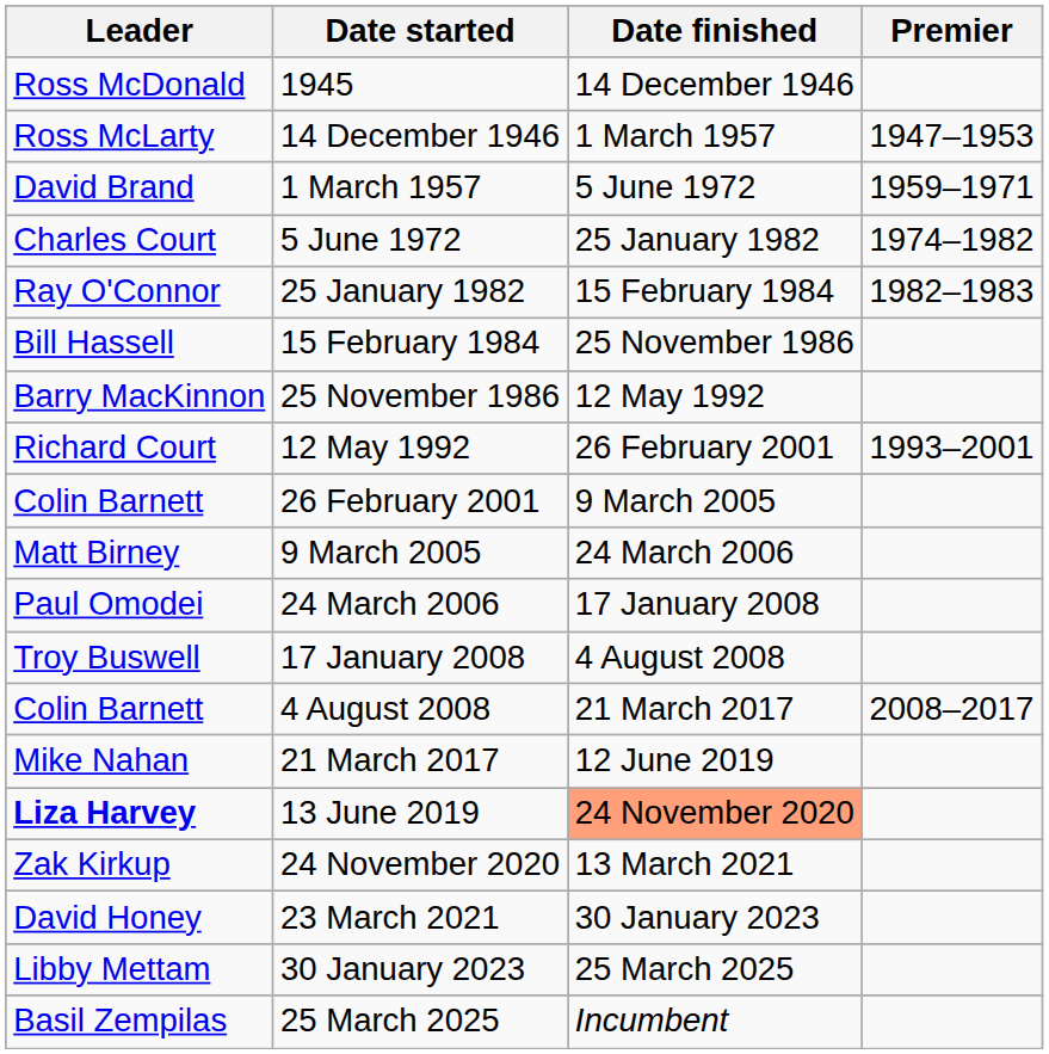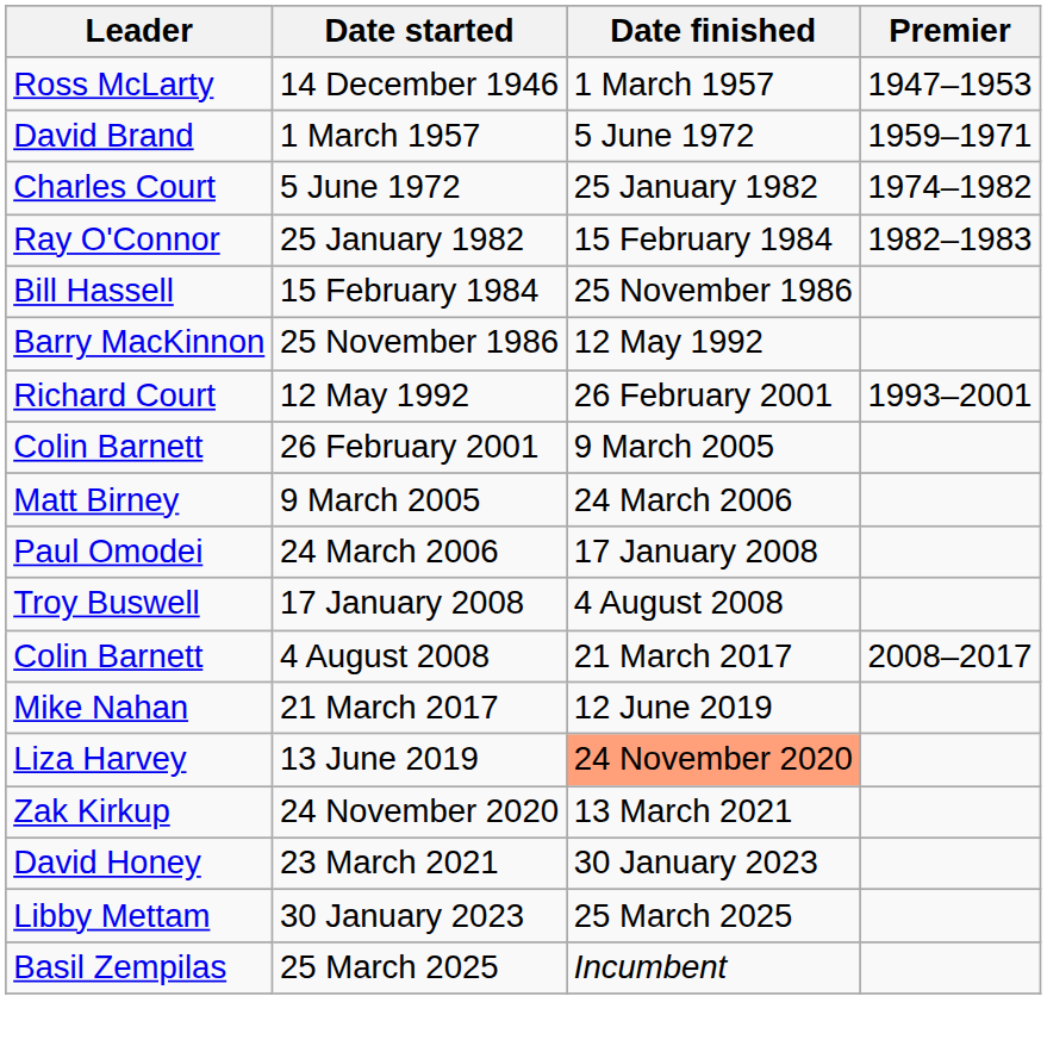- row: Ross McDonald | 1945 | 14 December 1946
13 June 2019 | Leader: bold -> normal
